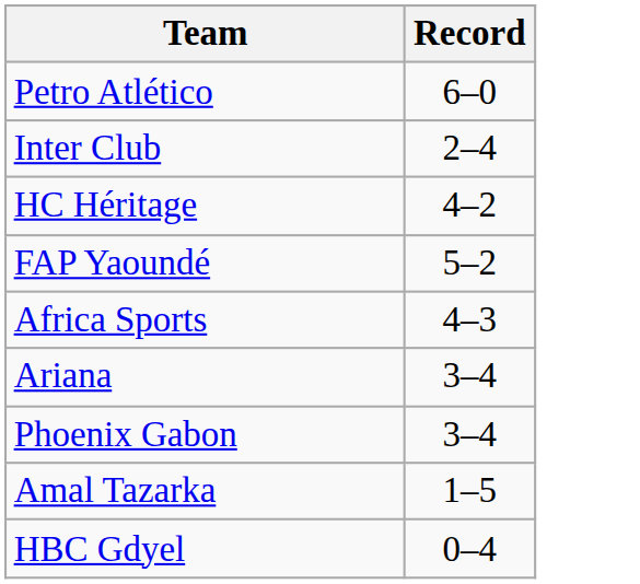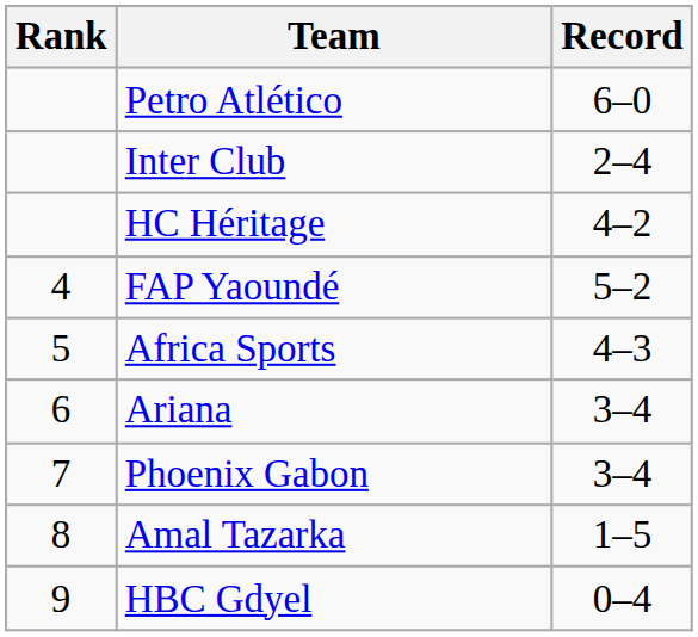+ column: Rank | 4 | 5 | 6 | 7 | 8 | 9
